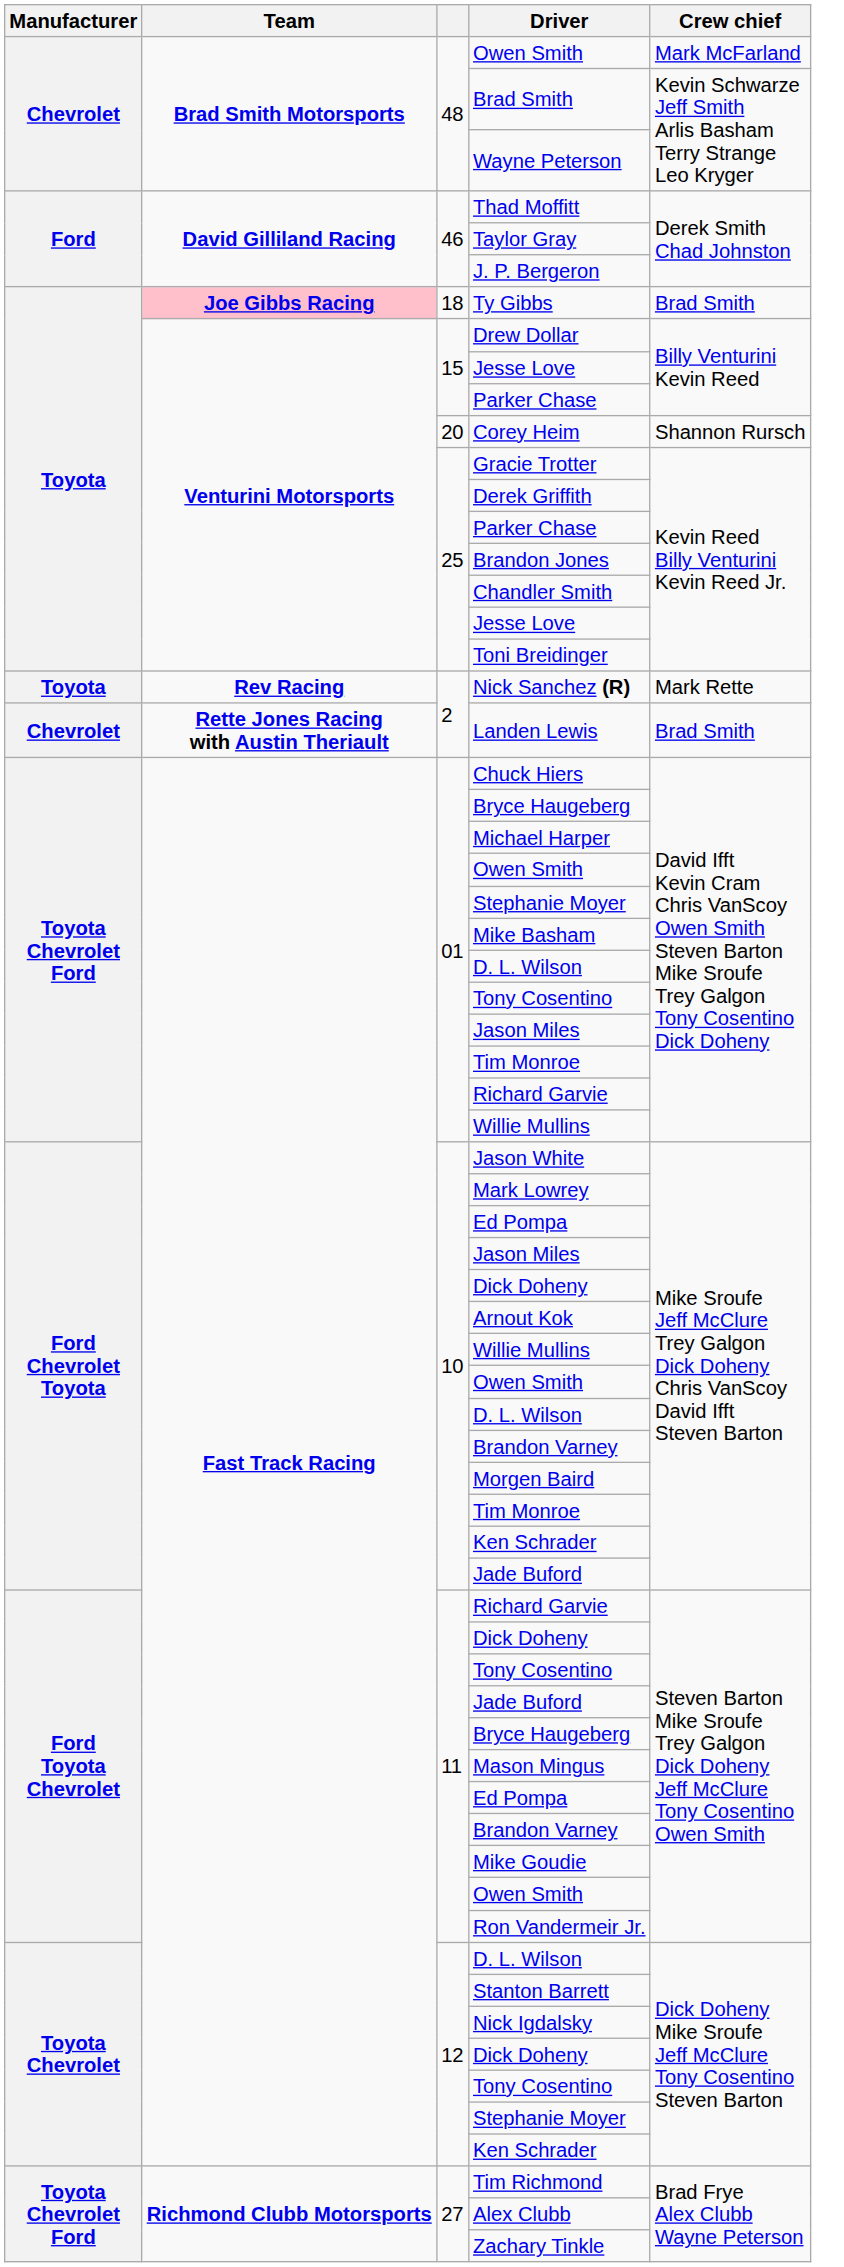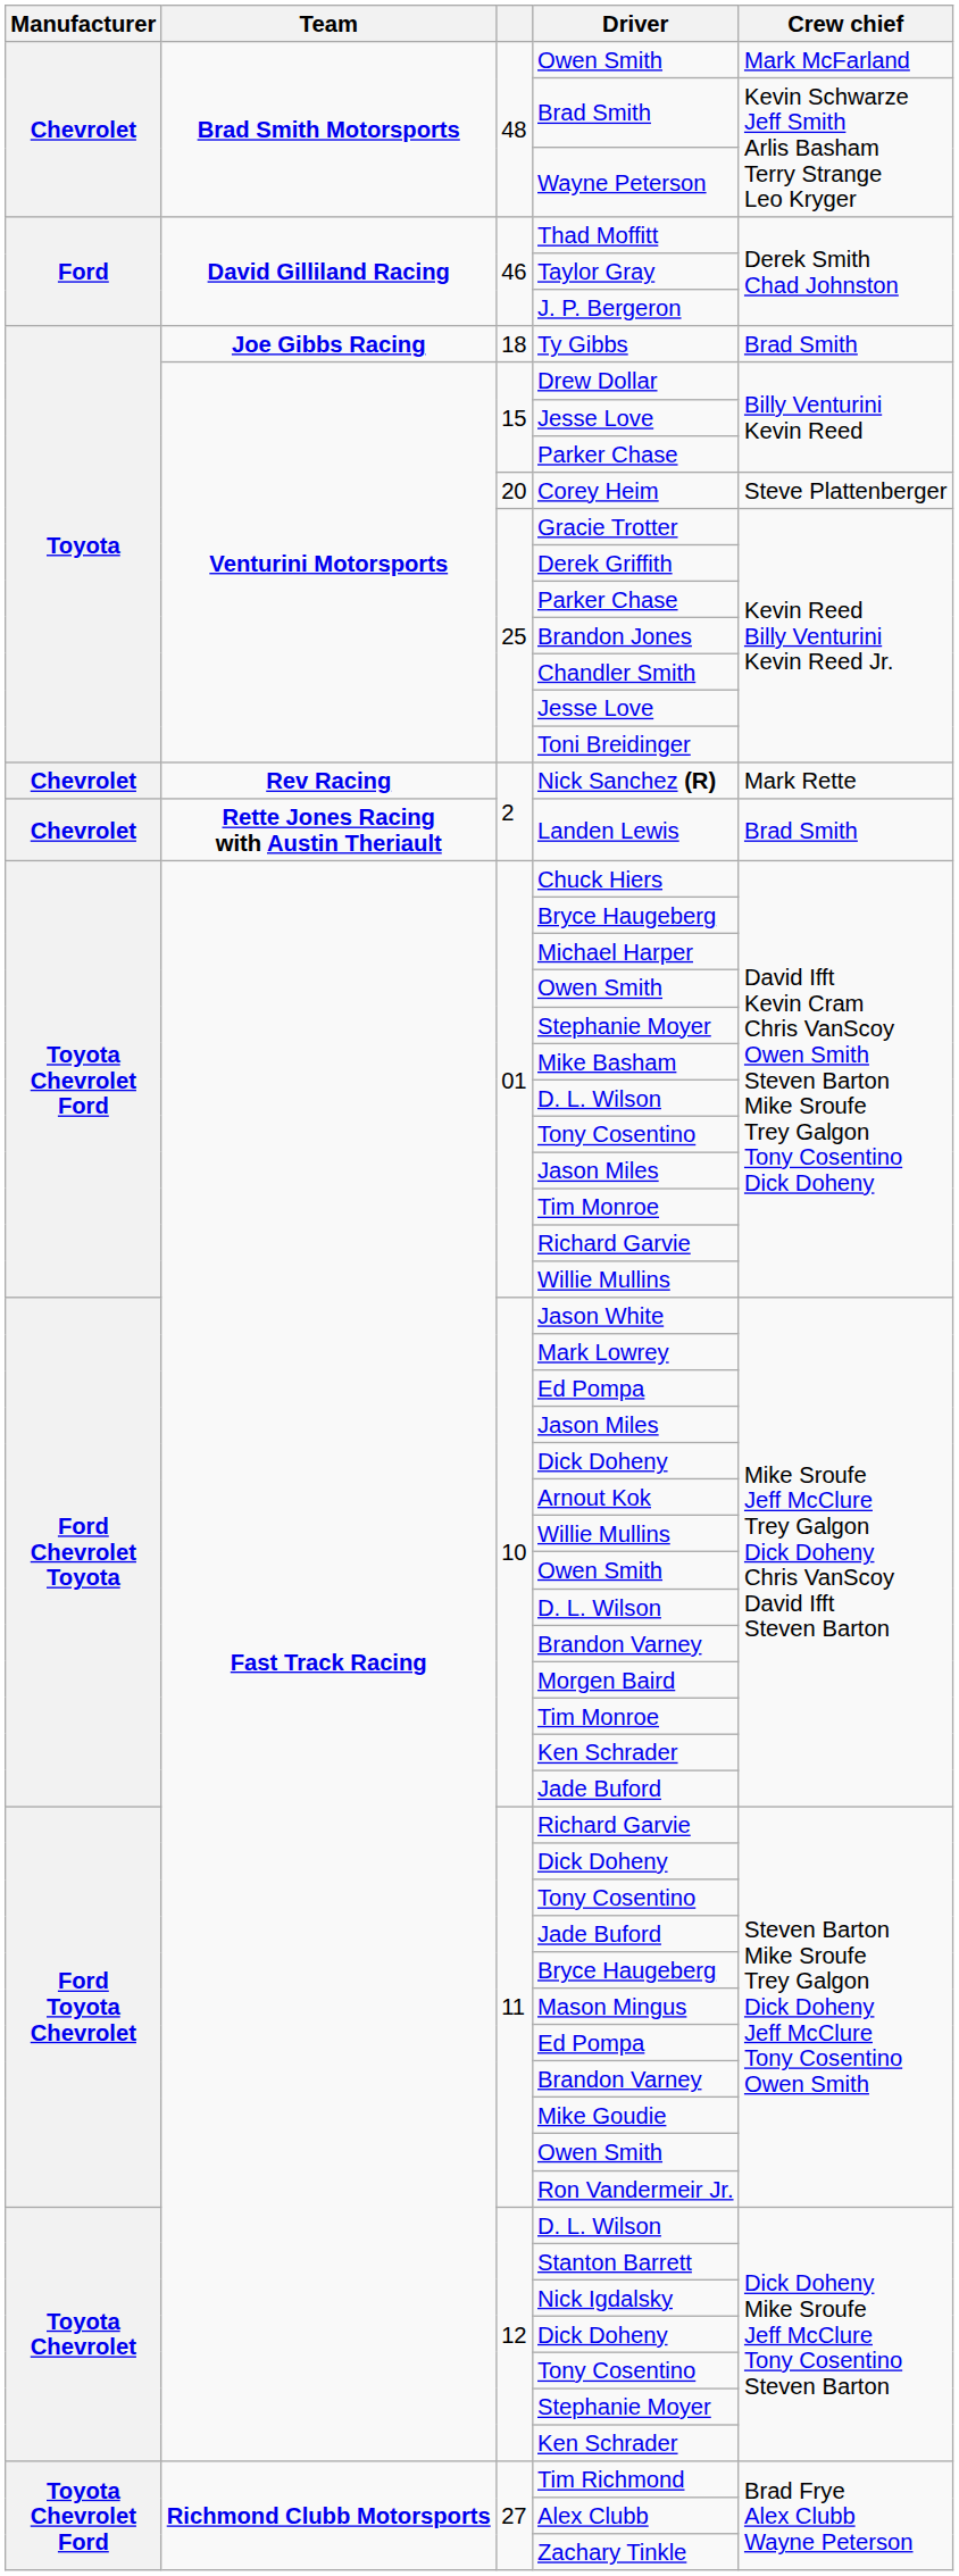Ty Gibbs | Team: pink background -> no background
Corey Heim | Crew chief: Shannon Rursch -> Steve Plattenberger
Nick Sanchez (R) | Manufacturer: Toyota -> Chevrolet
